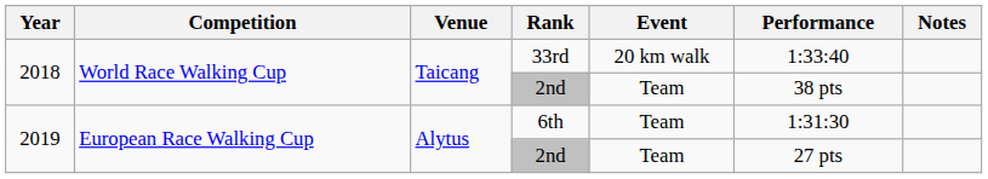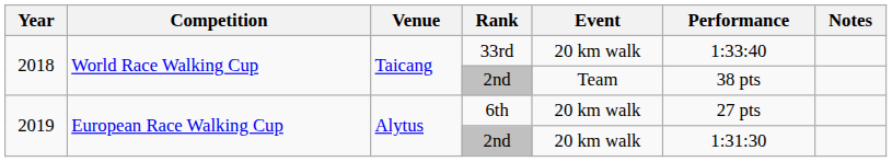6th | Event: Team -> 20 km walk
6th | Performance: 1:31:30 -> 27 pts
2019 / 2nd | Event: Team -> 20 km walk
2019 / 2nd | Performance: 27 pts -> 1:31:30
